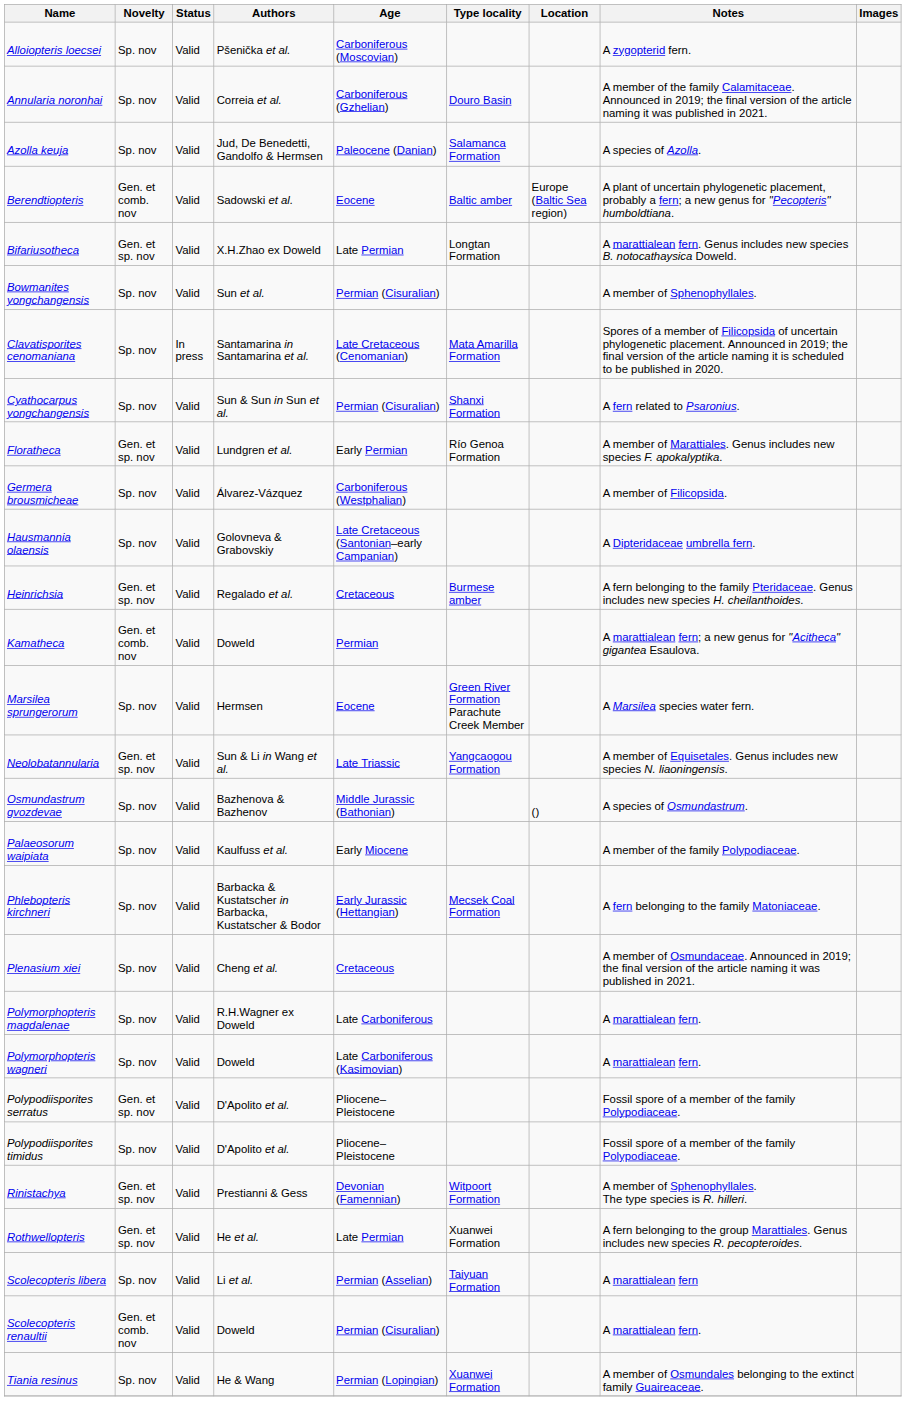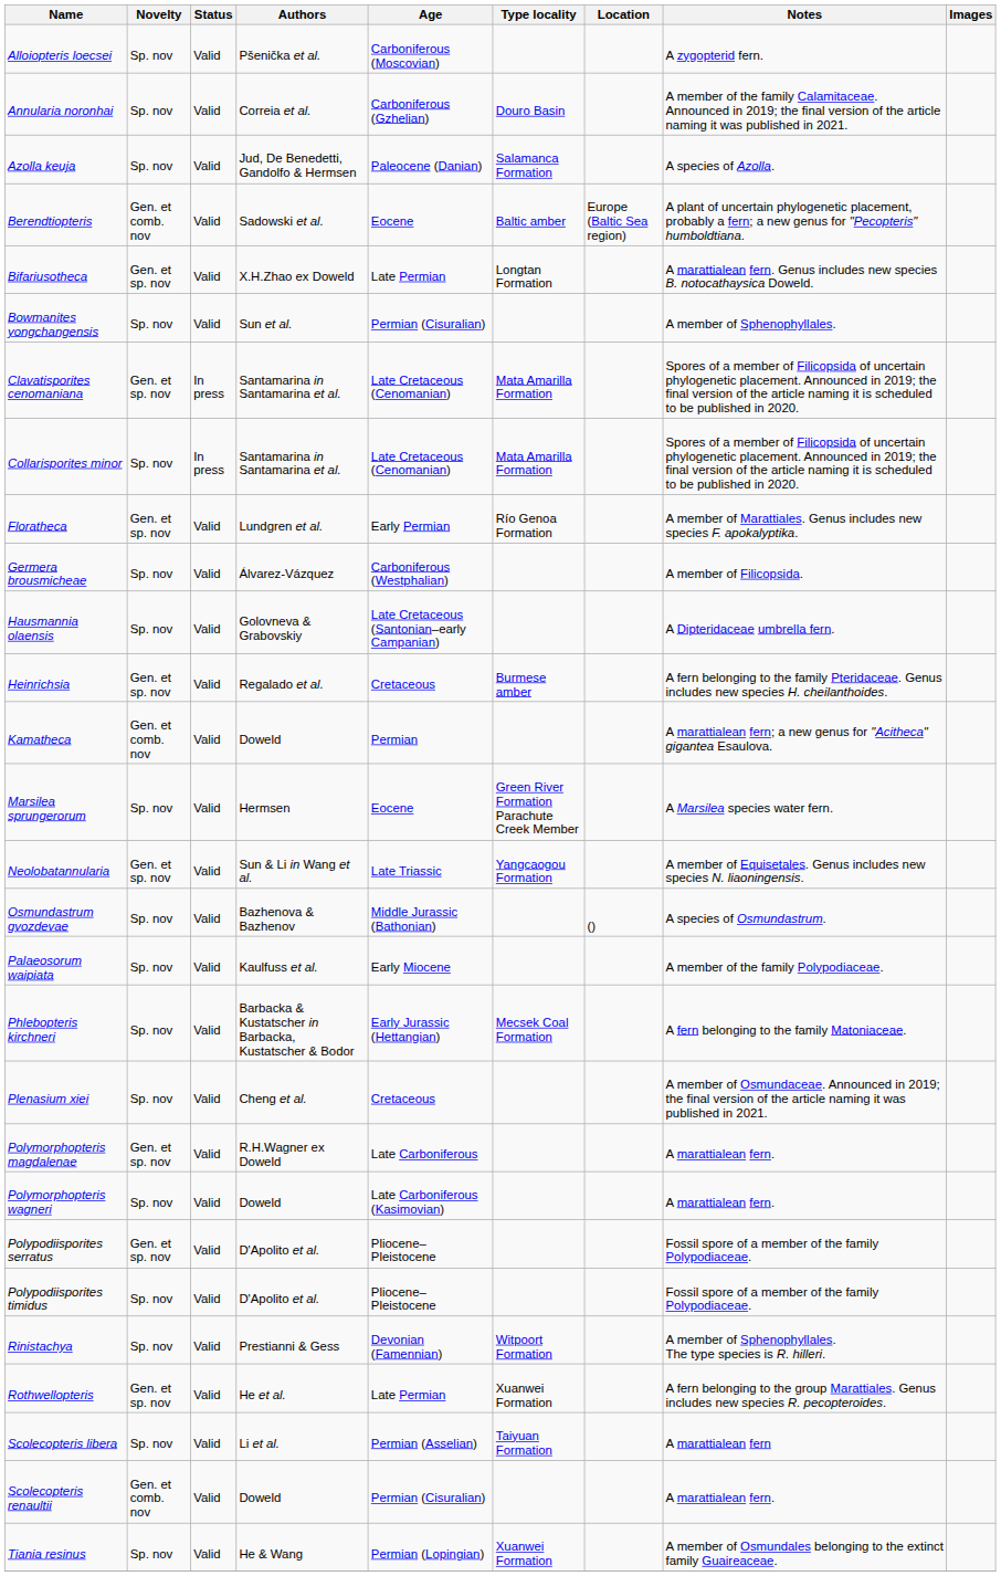Clavatisporites cenomaniana | Novelty: Sp. nov -> Gen. et sp. nov
+ row: Collarisporites minor | Sp. nov | In press | Santamarina in Santamarina et al. | Late Cretaceous (Cenomanian) | Mata Amarilla Formation | Spores of a member of Filicopsida of uncertain phylogenetic placement. Announced in 2019; the final version of the article naming it is scheduled to be published in 2020.
- row: Cyathocarpus yongchangensis | Sp. nov | Valid | Sun & Sun in Sun et al. | Permian (Cisuralian) | Shanxi Formation | A fern related to Psaronius.
Polymorphopteris magdalenae | Novelty: Sp. nov -> Gen. et sp. nov
Rinistachya | Novelty: Gen. et sp. nov -> Sp. nov
